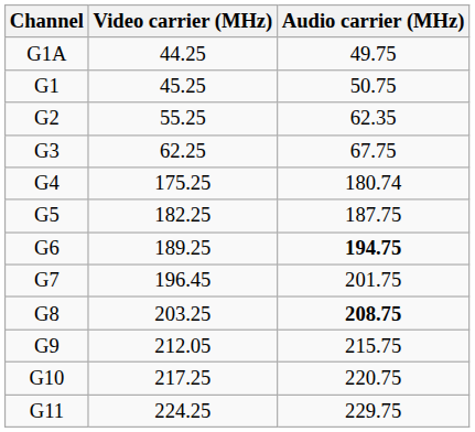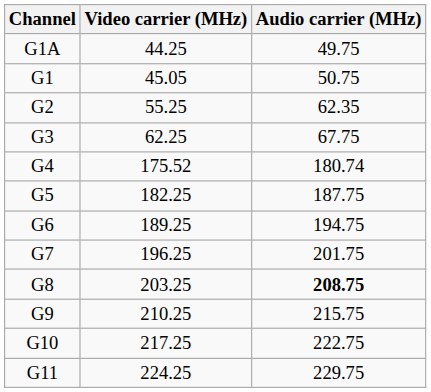G1 | Video carrier (MHz): 45.25 -> 45.05
G4 | Video carrier (MHz): 175.25 -> 175.52
G6 | Audio carrier (MHz): bold -> normal
G7 | Video carrier (MHz): 196.45 -> 196.25
G9 | Video carrier (MHz): 212.05 -> 210.25
G10 | Audio carrier (MHz): 220.75 -> 222.75
